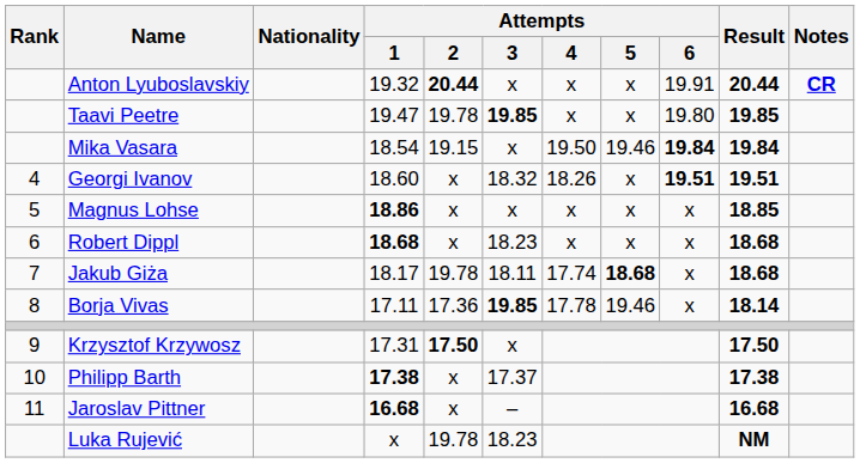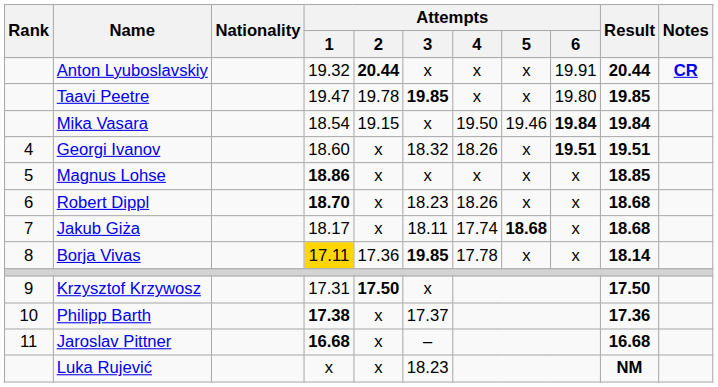Robert Dippl | Attempts / 1: 18.68 -> 18.70
Robert Dippl | Attempts / 4: x -> 18.26
Jakub Giża | Attempts / 2: 19.78 -> x
Borja Vivas | Attempts / 1: no background -> gold background
Borja Vivas | Attempts / 5: 19.46 -> x
Philipp Barth | Result: 17.38 -> 17.36
Luka Rujević | Attempts / 2: 19.78 -> x
